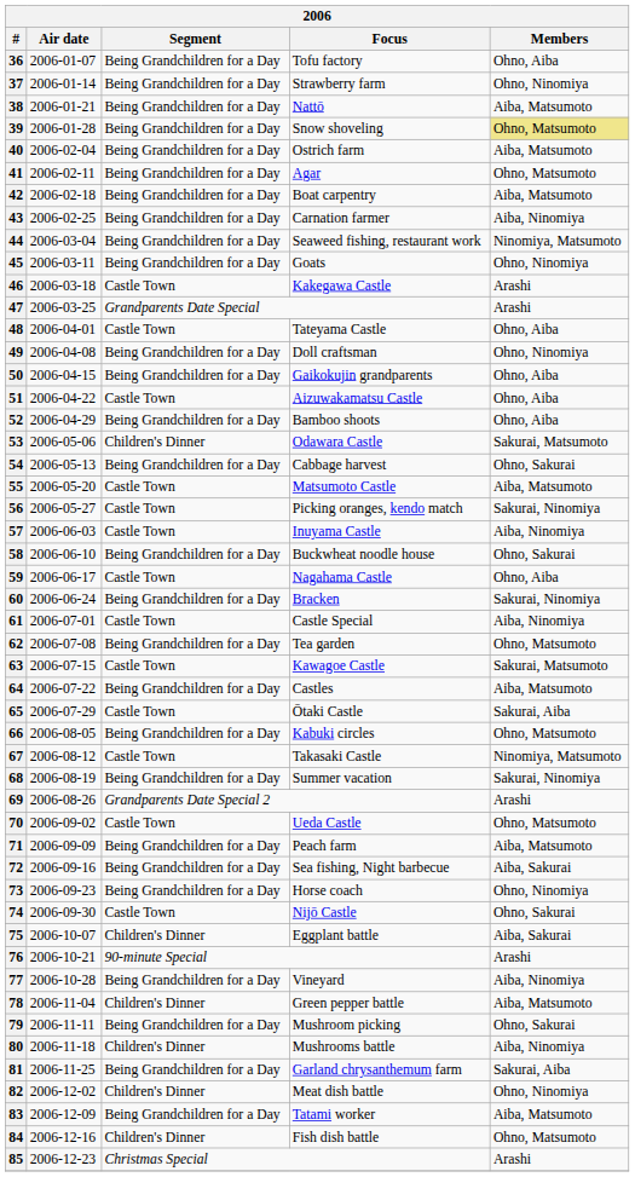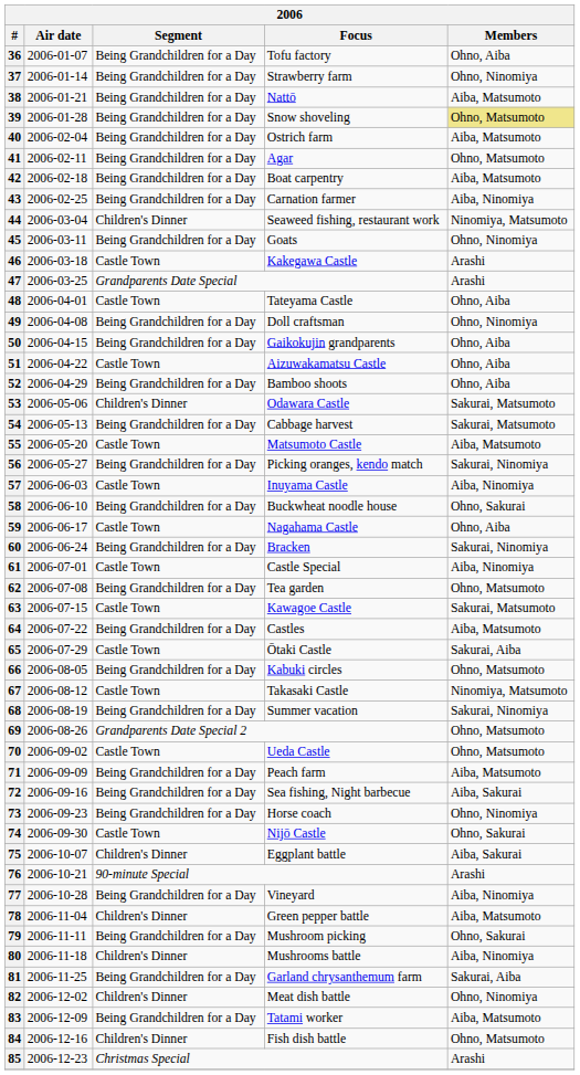44 | Segment: Being Grandchildren for a Day -> Children's Dinner
54 | Members: Ohno, Sakurai -> Sakurai, Matsumoto
56 | Segment: Castle Town -> Being Grandchildren for a Day
69 | Members: Arashi -> Ohno, Matsumoto
